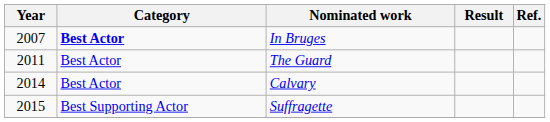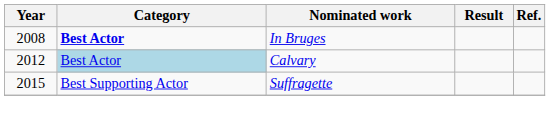In Bruges | Year: 2007 -> 2008
- row: 2011 | Best Actor | The Guard
Calvary | Year: 2014 -> 2012
Calvary | Category: no background -> lightblue background
